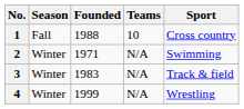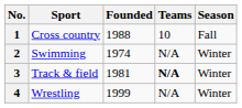columns swapped: Sport <-> Season
2 | Founded: 1971 -> 1974
3 | Founded: 1983 -> 1981
3 | Teams: normal -> bold
